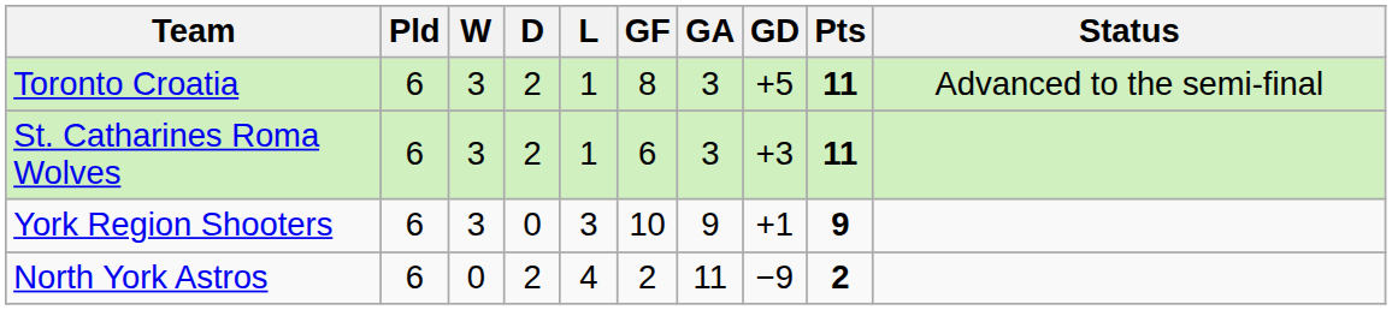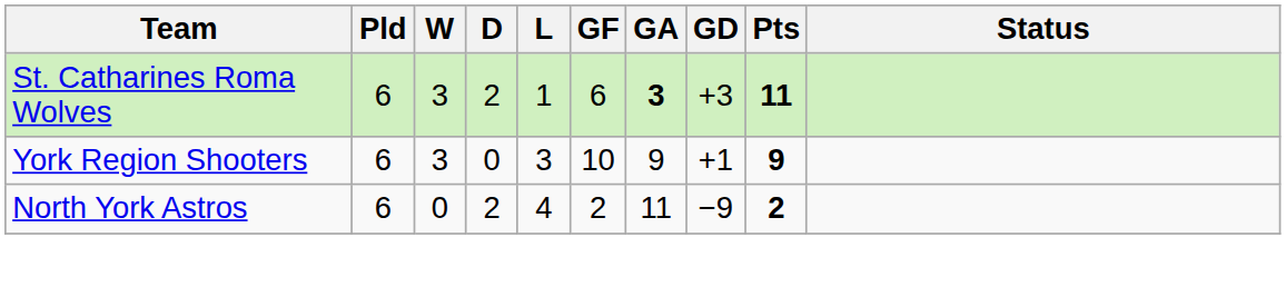- row: Toronto Croatia | 6 | 3 | 2 | 1 | 8 | 3 | +5 | 11 | Advanced to the semi-final
St. Catharines Roma Wolves | GA: normal -> bold
